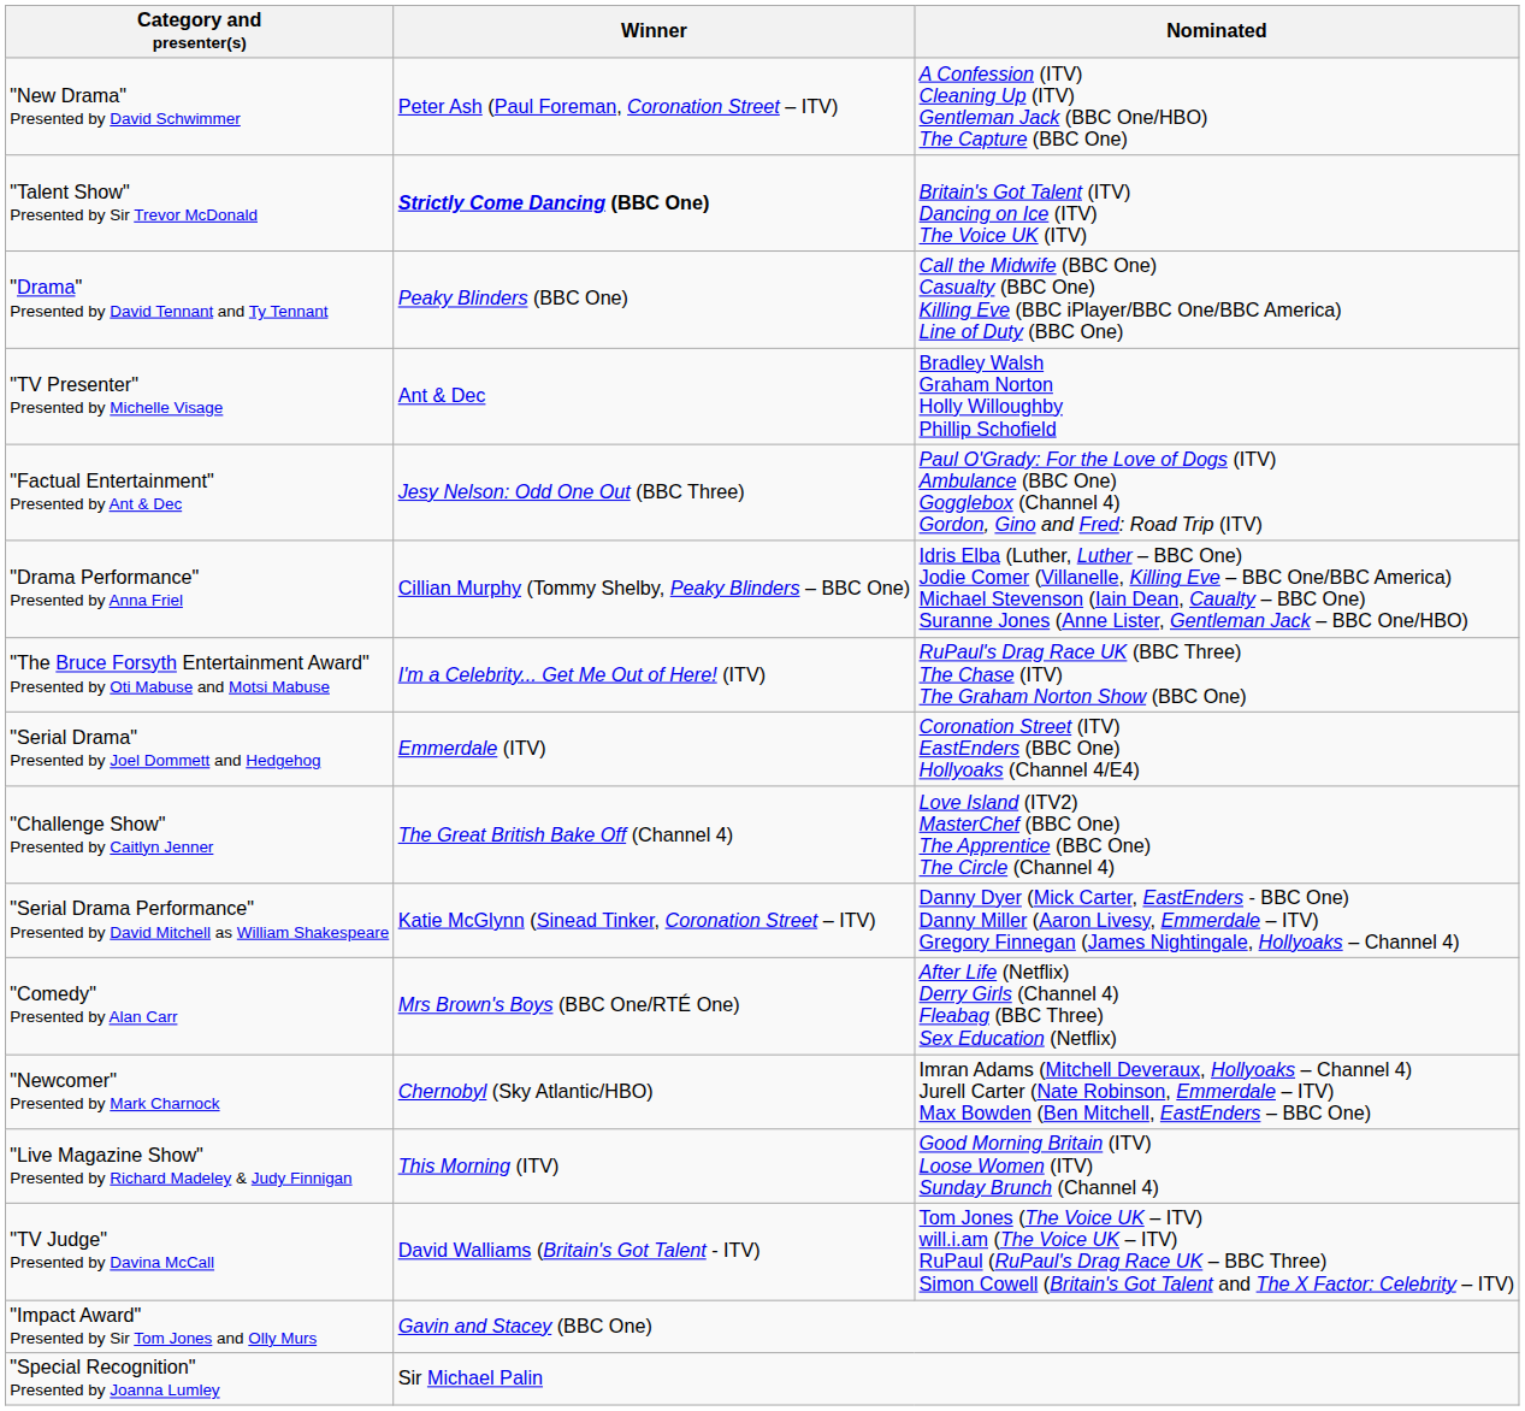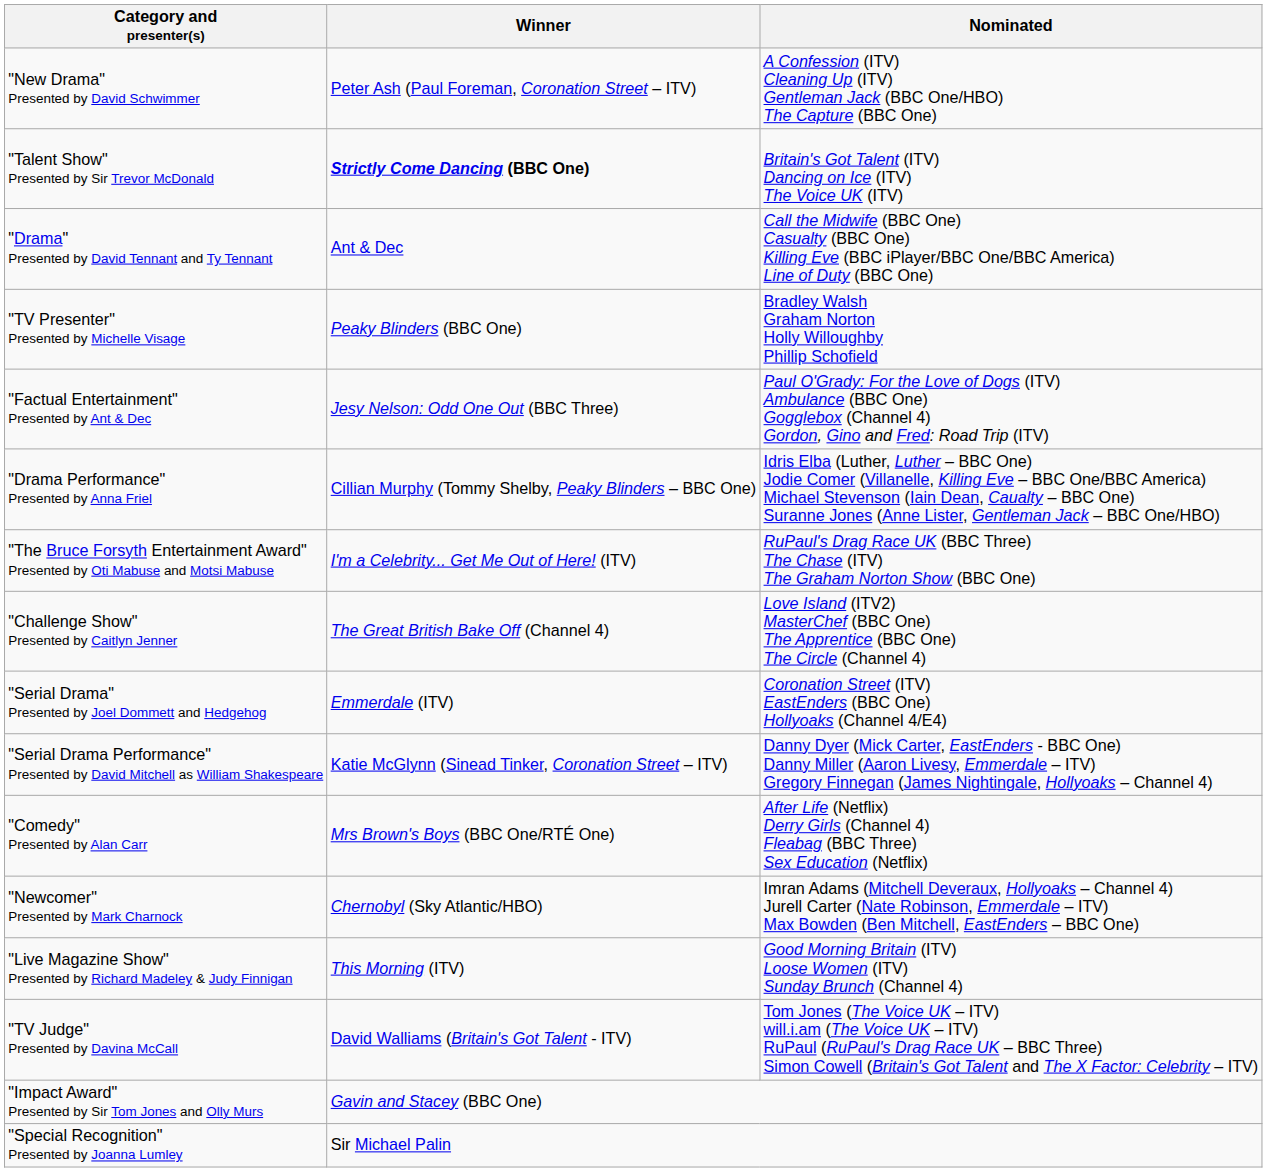"Drama" Presented by David Tennant and Ty Tennant | Winner: Peaky Blinders (BBC One) -> Ant & Dec
"TV Presenter" Presented by Michelle Visage | Winner: Ant & Dec -> Peaky Blinders (BBC One)
rows swapped: "Challenge Show" Presented by Caitlyn Jenner <-> "Serial Drama" Presented by Joel Dommett and Hedgehog
